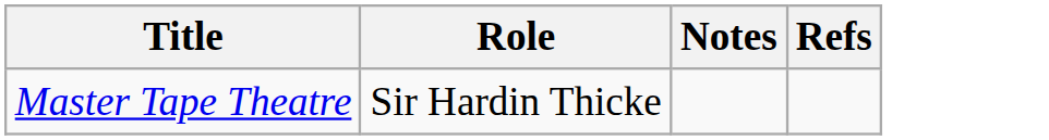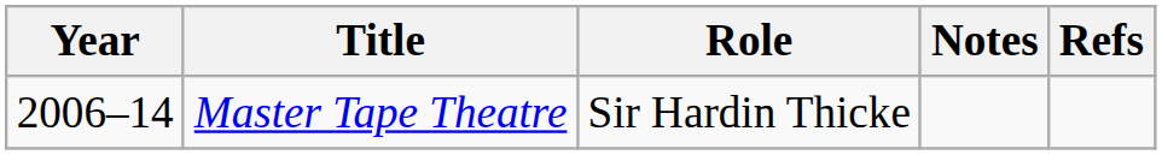+ column: Year | 2006–14
